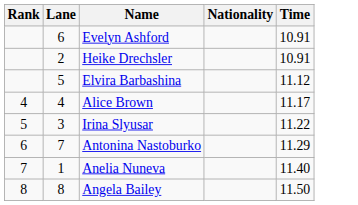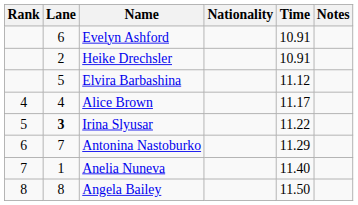+ column: Notes
Irina Slyusar | Lane: normal -> bold
